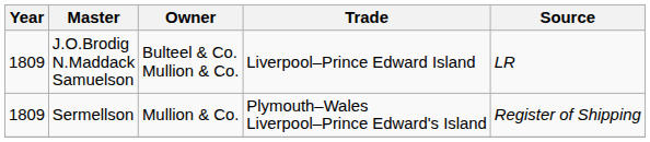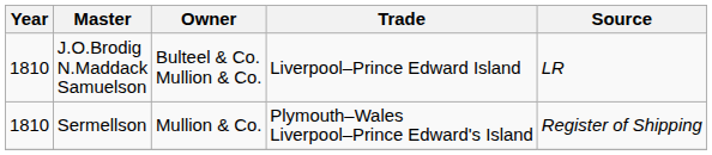J.O.Brodig N.Maddack Samuelson | Year: 1809 -> 1810
Sermellson | Year: 1809 -> 1810
